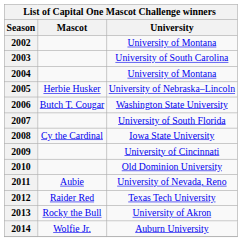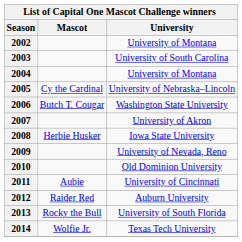2005 | Mascot: Herbie Husker -> Cy the Cardinal
2007 | University: University of South Florida -> University of Akron
2008 | Mascot: Cy the Cardinal -> Herbie Husker
2009 | University: University of Cincinnati -> University of Nevada, Reno
2011 | University: University of Nevada, Reno -> University of Cincinnati
2012 | University: Texas Tech University -> Auburn University
2013 | University: University of Akron -> University of South Florida
2014 | University: Auburn University -> Texas Tech University
